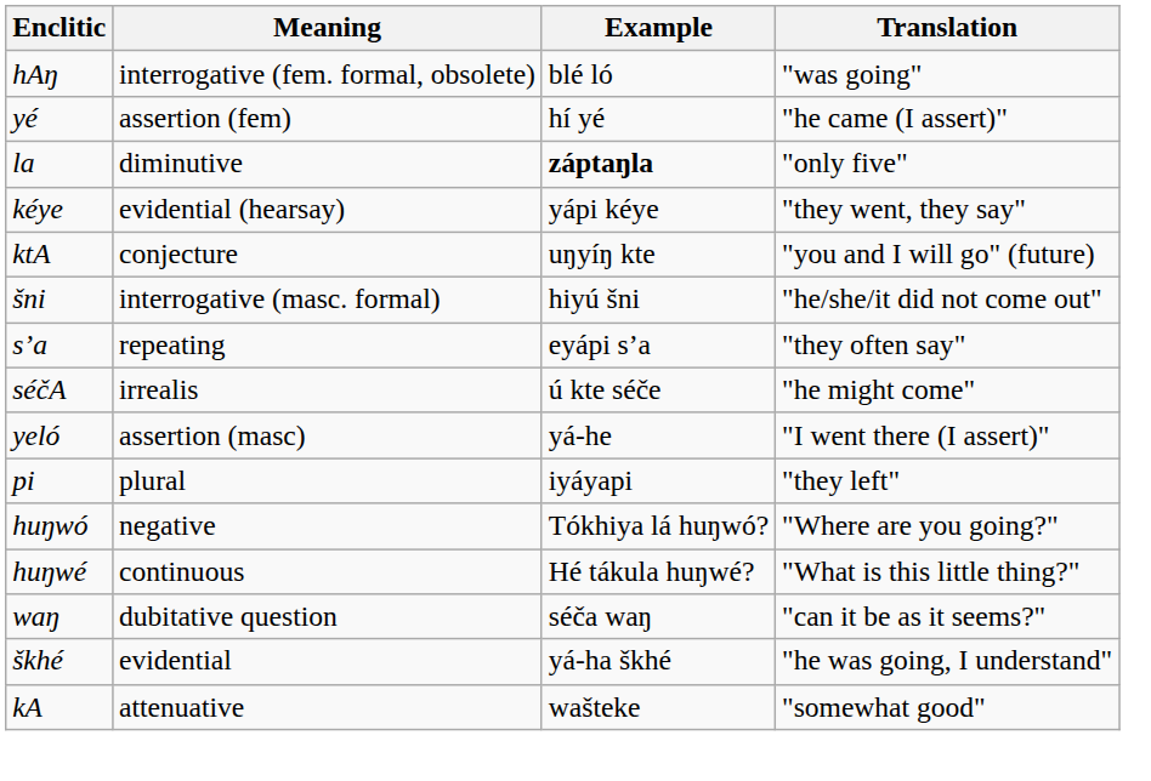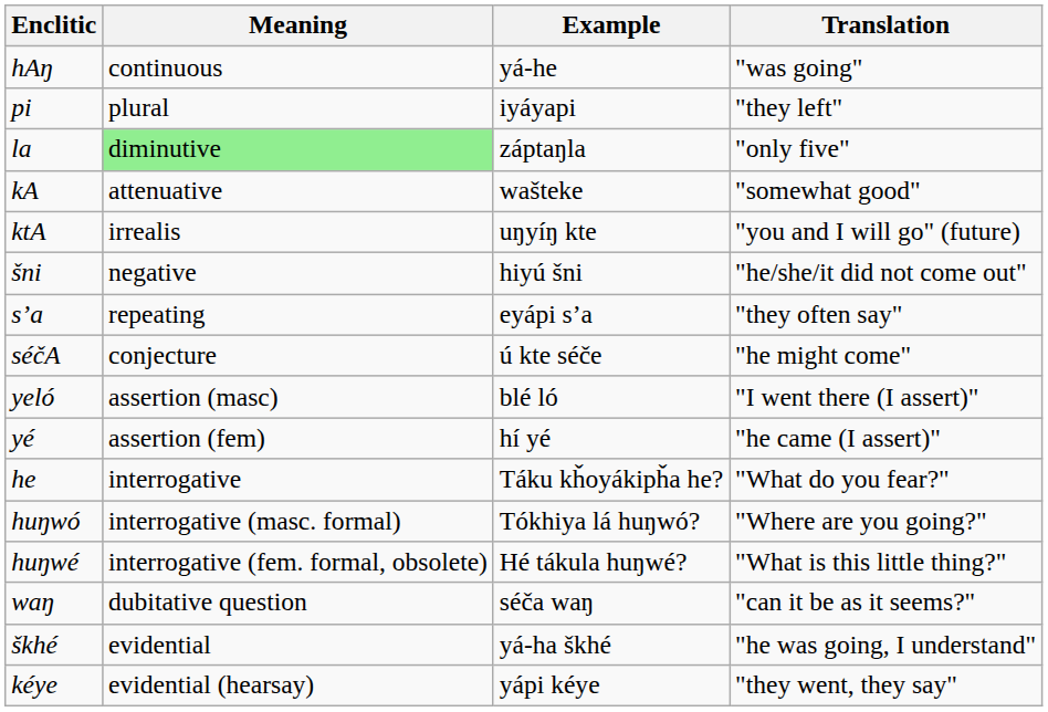hAŋ | Meaning: interrogative (fem. formal, obsolete) -> continuous
hAŋ | Example: blé ló -> yá-he
rows swapped: pi <-> yé
la | Meaning: no background -> lightgreen background
la | Example: bold -> normal
rows swapped: kA <-> kéye
ktA | Meaning: conjecture -> irrealis
šni | Meaning: interrogative (masc. formal) -> negative
séčA | Meaning: irrealis -> conjecture
yeló | Example: yá-he -> blé ló
+ row: he | interrogative | Táku kȟoyákipȟa he? | "What do you fear?"
huŋwó | Meaning: negative -> interrogative (masc. formal)
huŋwé | Meaning: continuous -> interrogative (fem. formal, obsolete)
